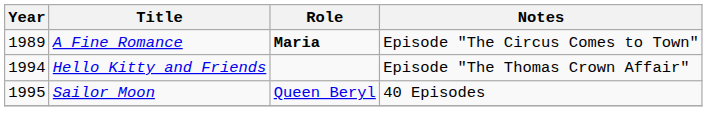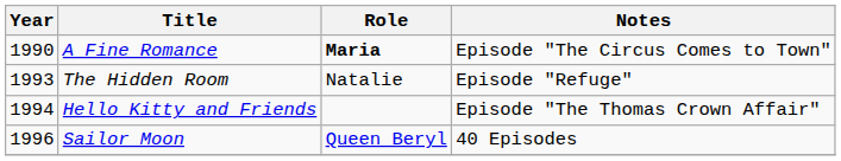A Fine Romance | Year: 1989 -> 1990
+ row: 1993 | The Hidden Room | Natalie | Episode "Refuge"
Sailor Moon | Year: 1995 -> 1996
